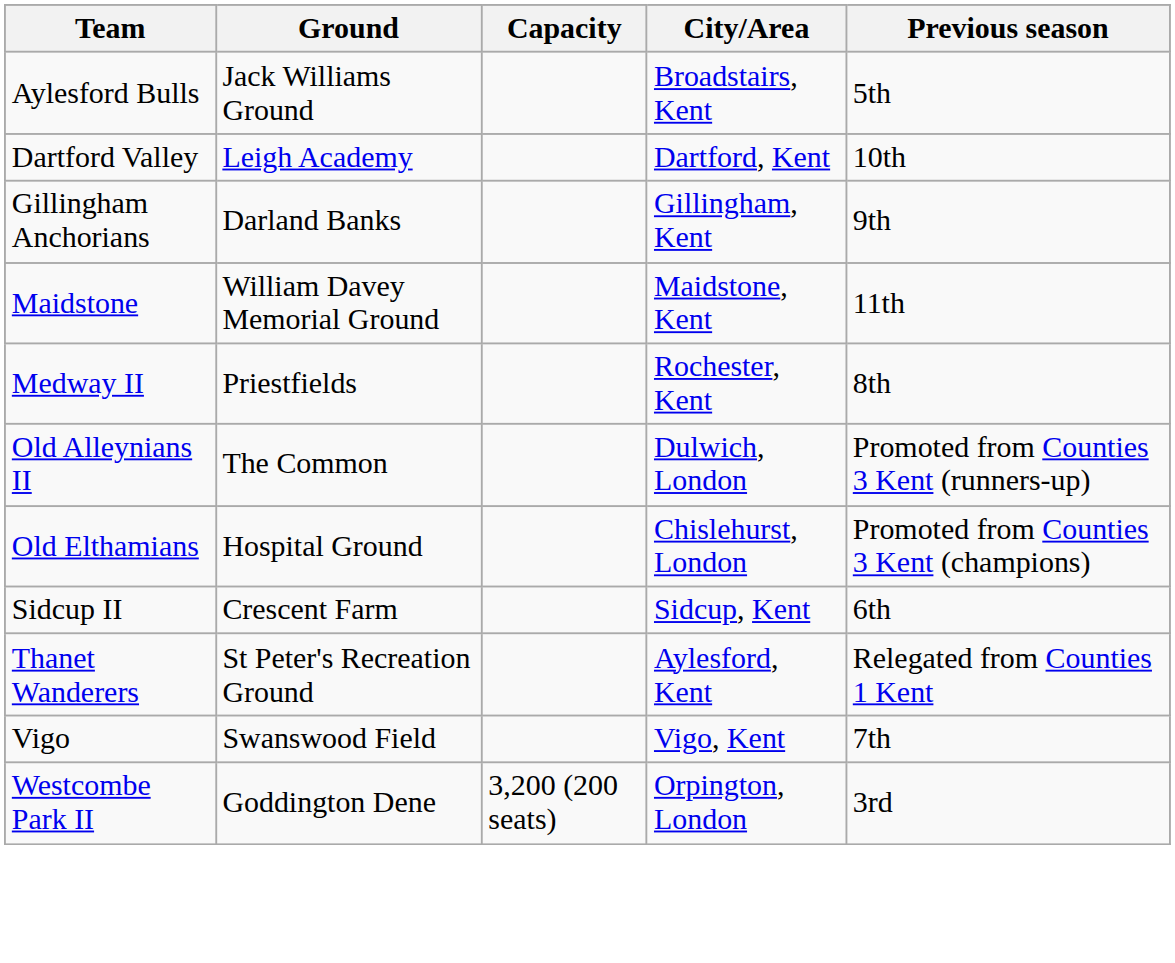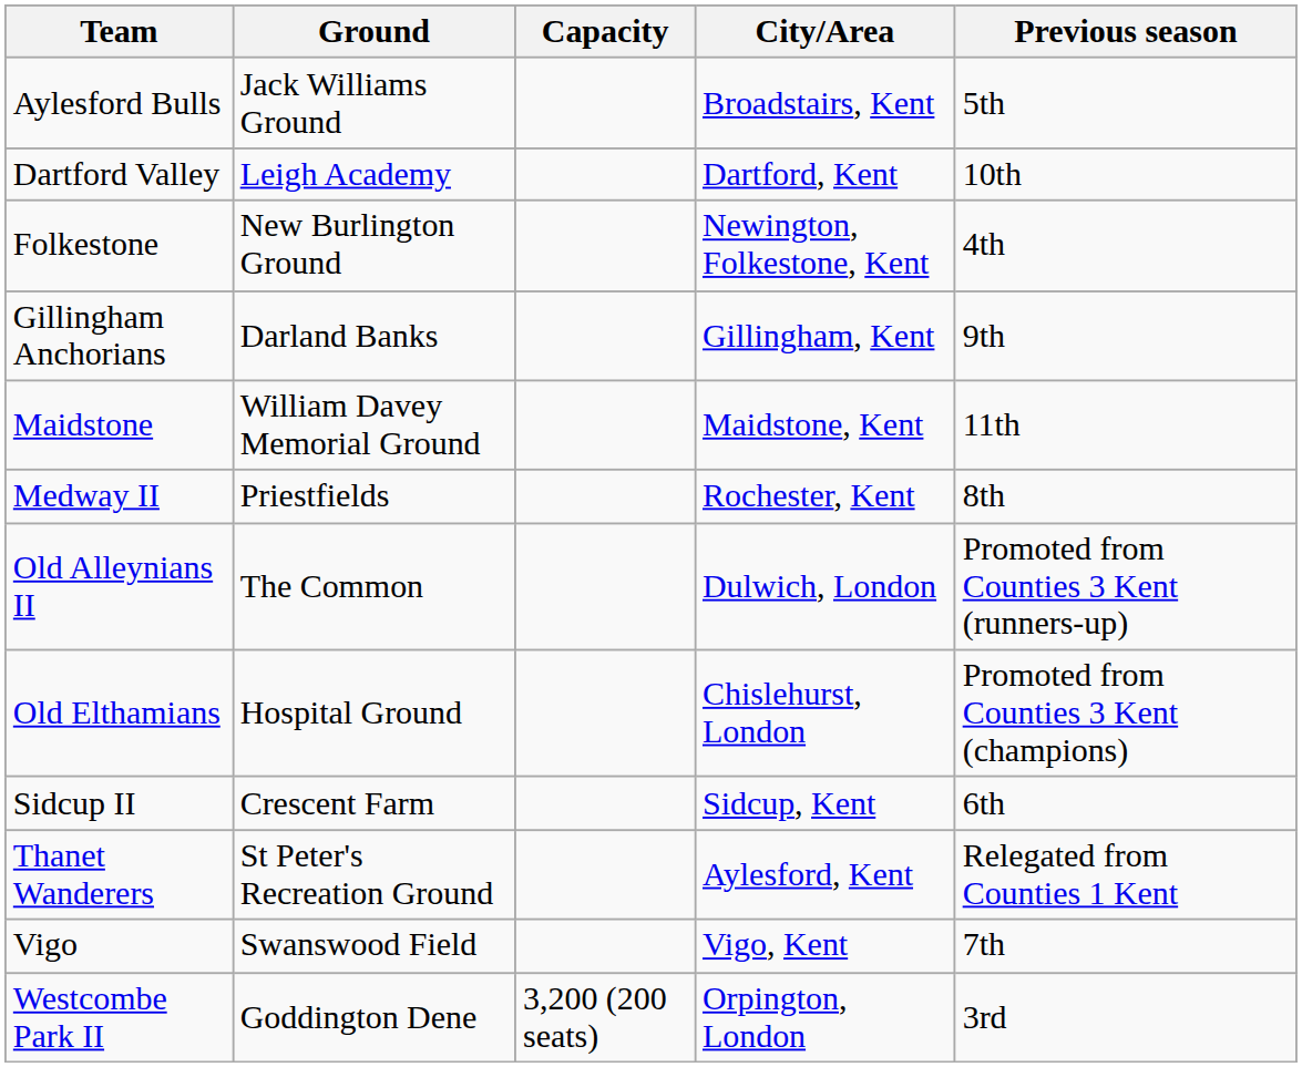+ row: Folkestone | New Burlington Ground | Newington, Folkestone, Kent | 4th
